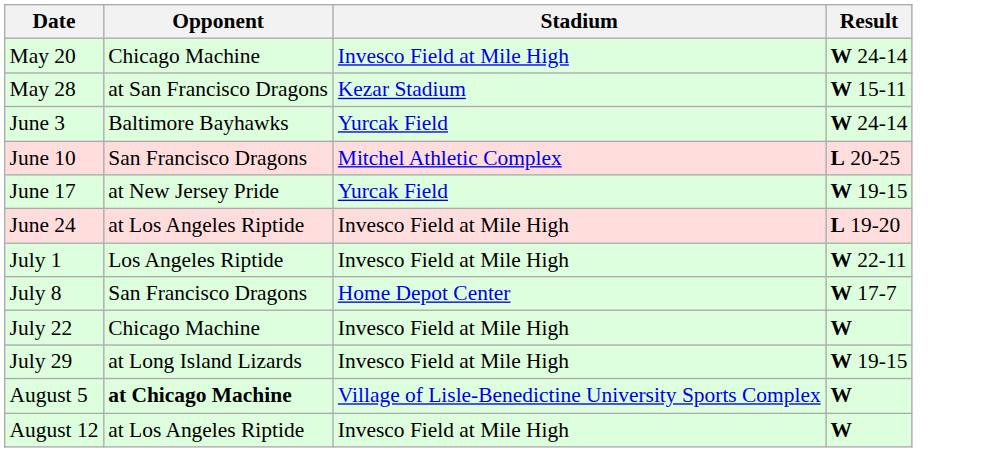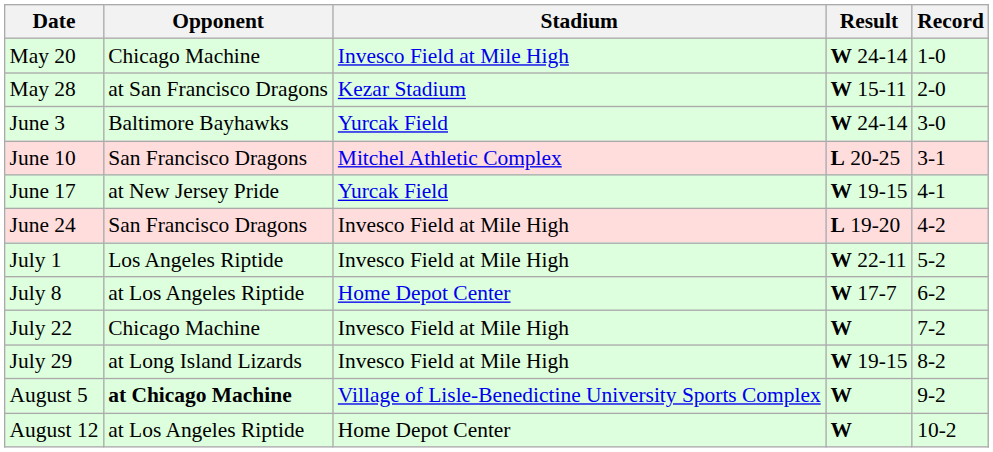+ column: Record | 1-0 | 2-0 | 3-0 | 3-1 | 4-1 | 4-2 | 5-2 | 6-2 | 7-2 | 8-2 | 9-2 | 10-2
June 24 | Opponent: at Los Angeles Riptide -> San Francisco Dragons
July 8 | Opponent: San Francisco Dragons -> at Los Angeles Riptide
August 12 | Stadium: Invesco Field at Mile High -> Home Depot Center
